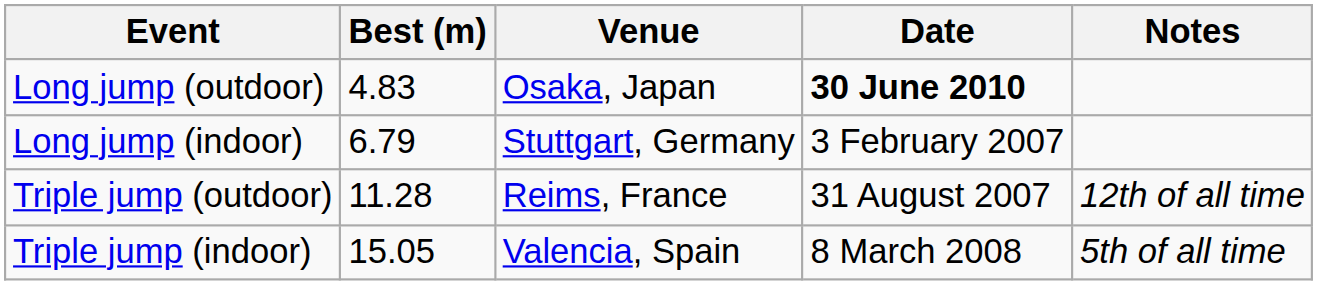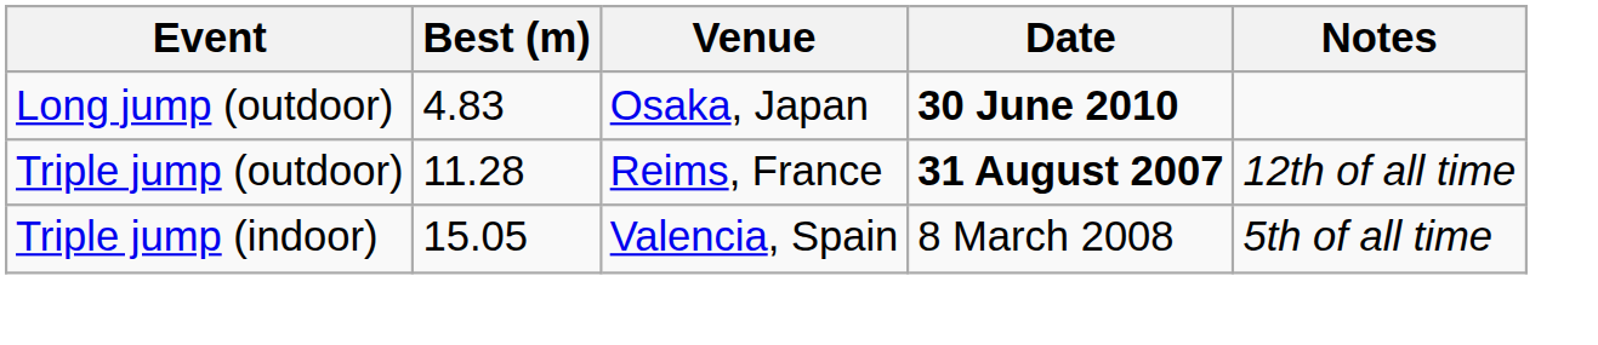- row: Long jump (indoor) | 6.79 | Stuttgart, Germany | 3 February 2007
Triple jump (outdoor) | Date: normal -> bold
